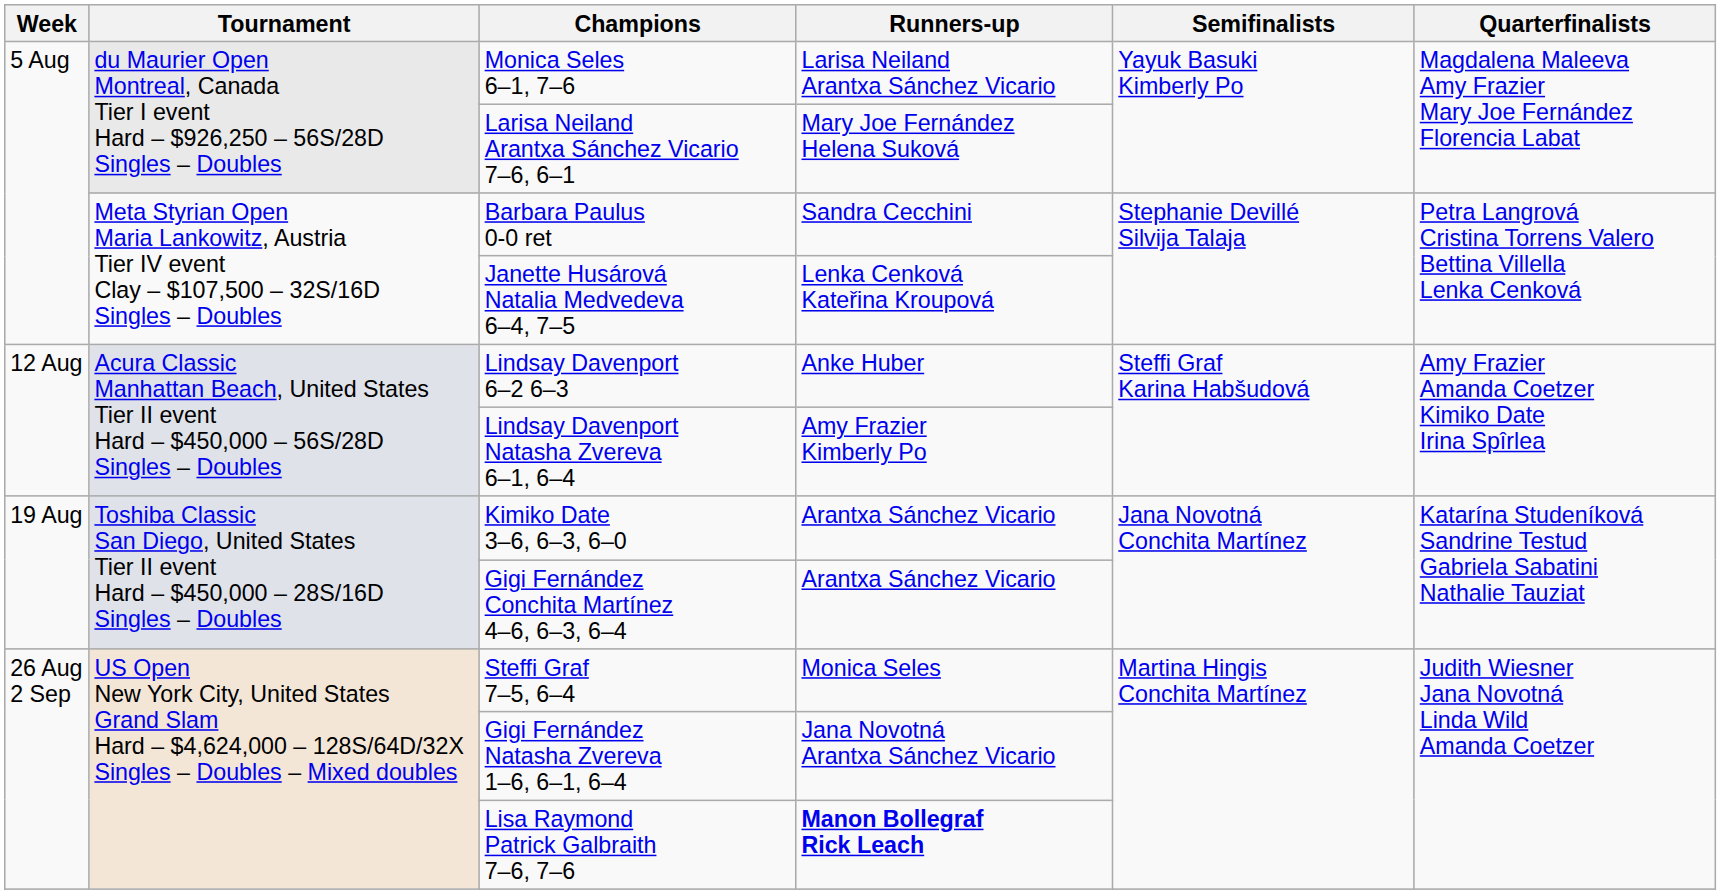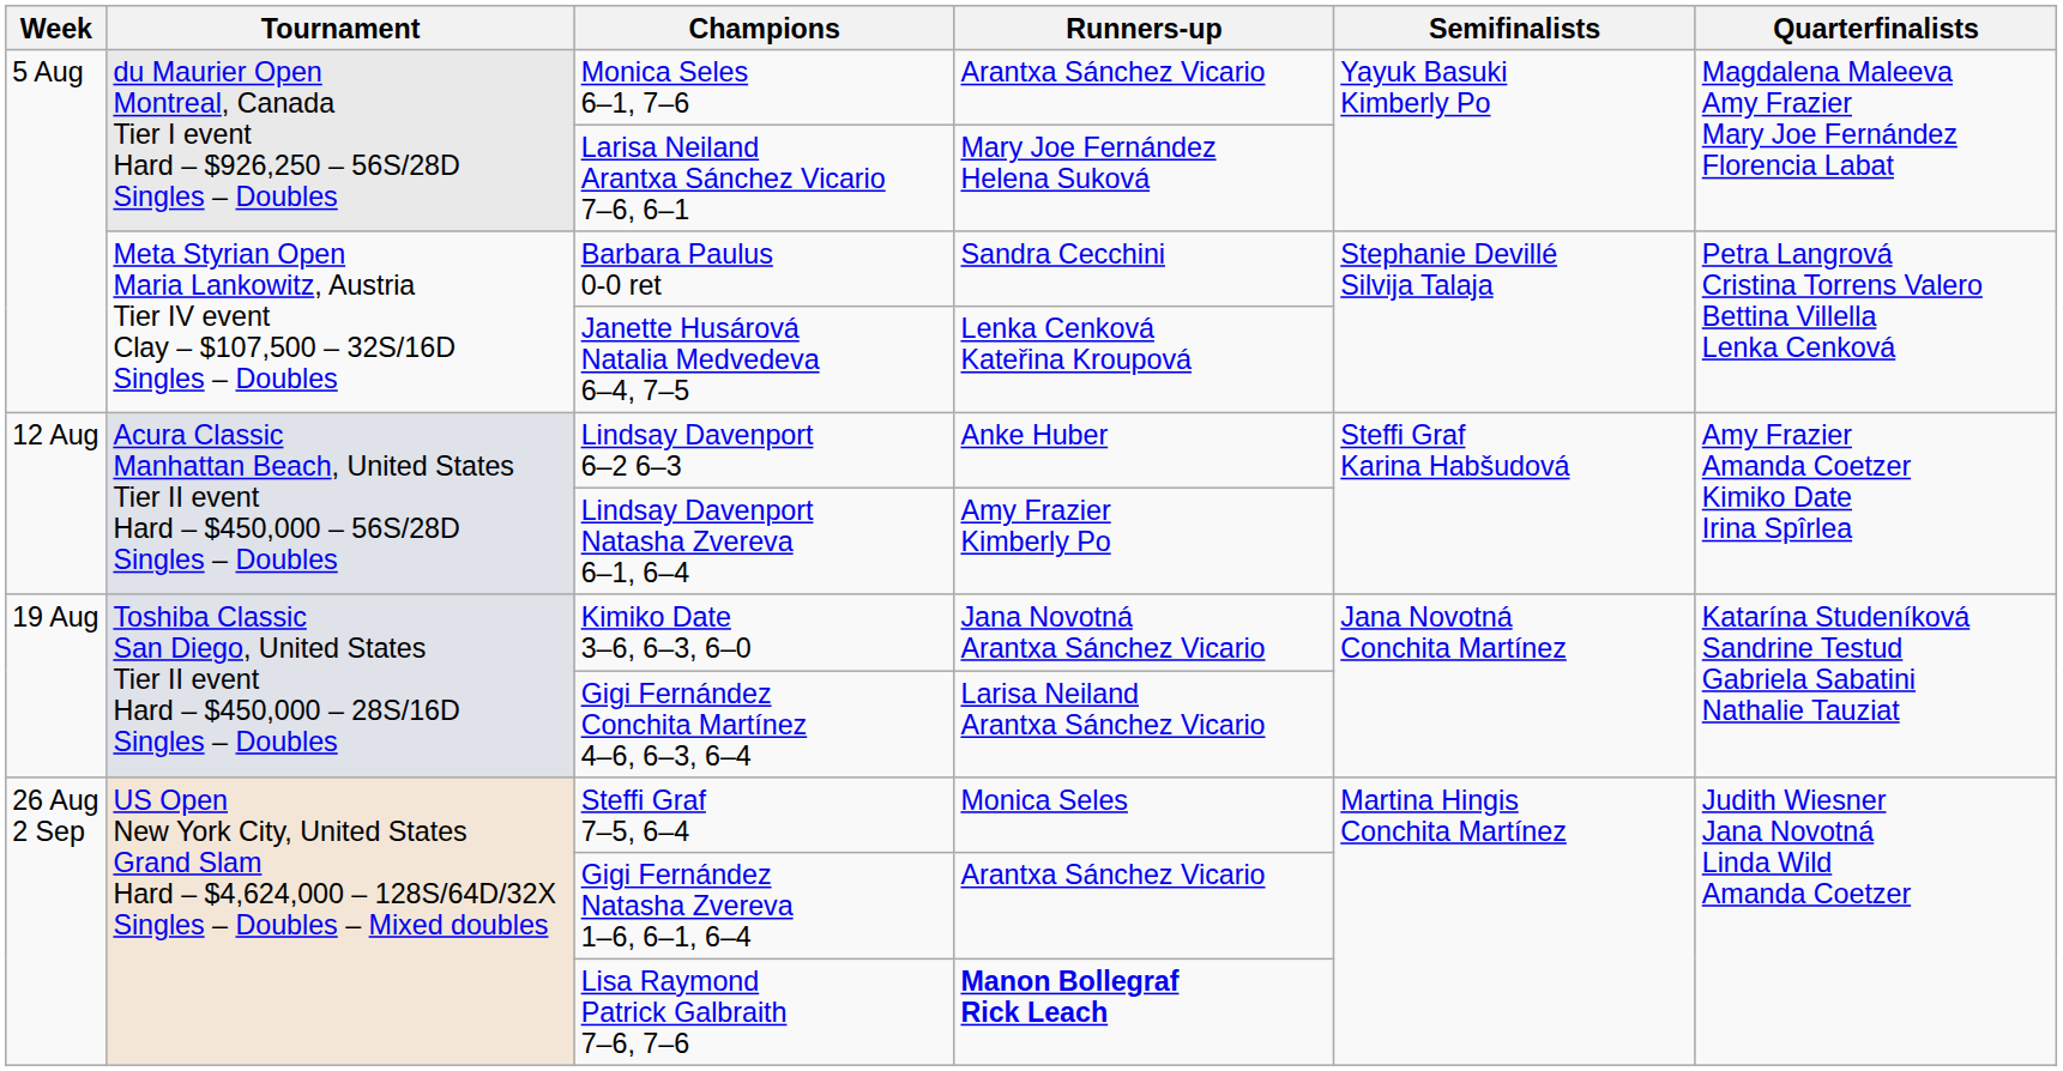Monica Seles 6–1, 7–6 | Runners-up: Larisa Neiland Arantxa Sánchez Vicario -> Arantxa Sánchez Vicario
Kimiko Date 3–6, 6–3, 6–0 | Runners-up: Arantxa Sánchez Vicario -> Jana Novotná Arantxa Sánchez Vicario
Gigi Fernández Conchita Martínez 4–6, 6–3, 6–4 | Runners-up: Arantxa Sánchez Vicario -> Larisa Neiland Arantxa Sánchez Vicario
Gigi Fernández Natasha Zvereva 1–6, 6–1, 6–4 | Runners-up: Jana Novotná Arantxa Sánchez Vicario -> Arantxa Sánchez Vicario
